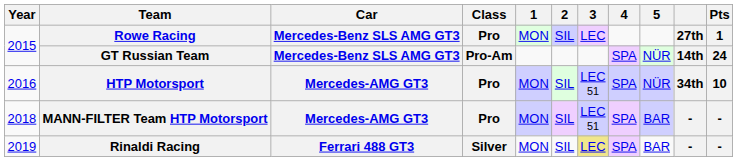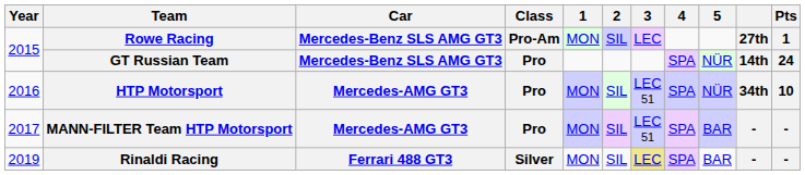Rowe Racing | Class: Pro -> Pro-Am
GT Russian Team | Class: Pro-Am -> Pro
MANN-FILTER Team HTP Motorsport | Year: 2018 -> 2017
